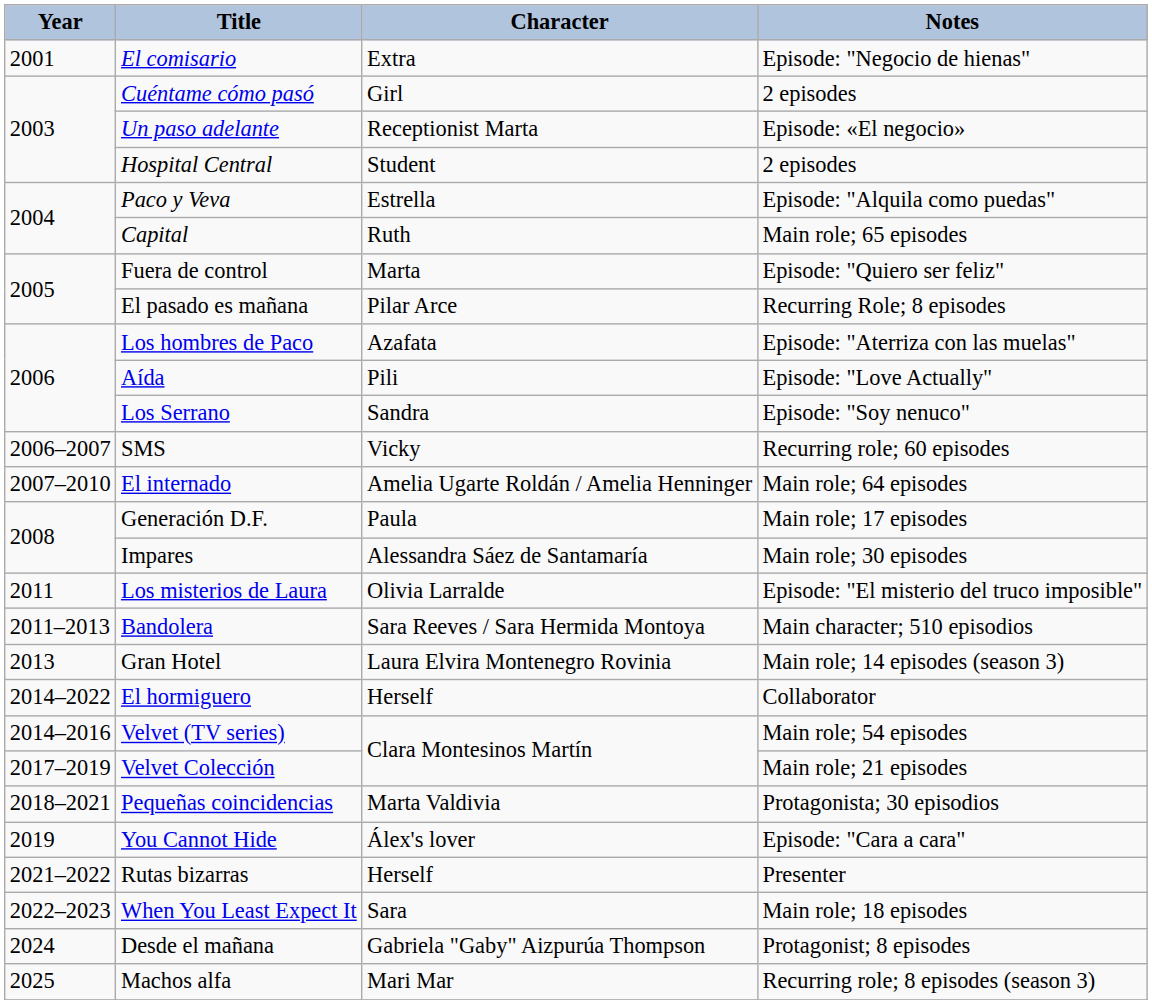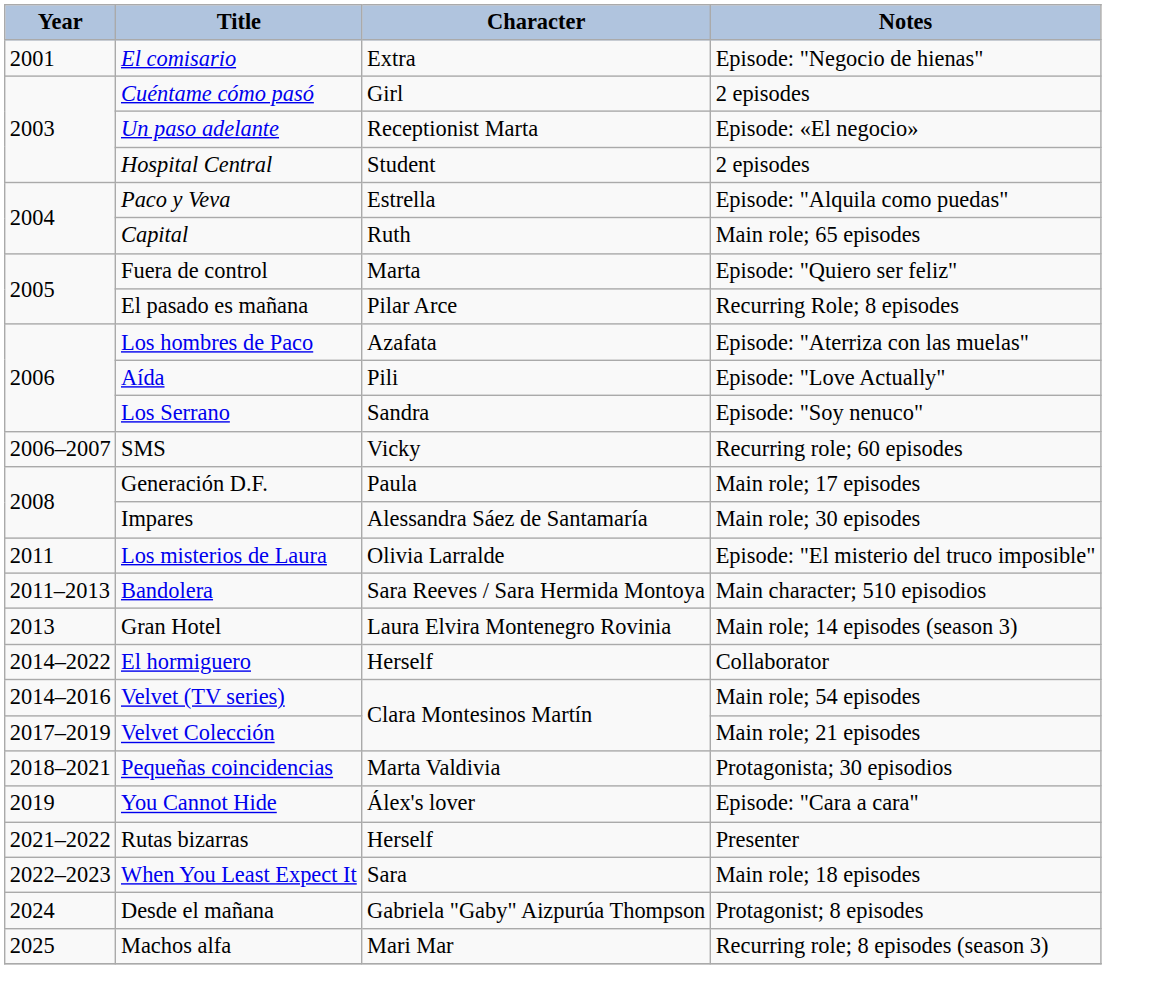- row: 2007–2010 | El internado | Amelia Ugarte Roldán / Amelia Henninger | Main role; 64 episodes
